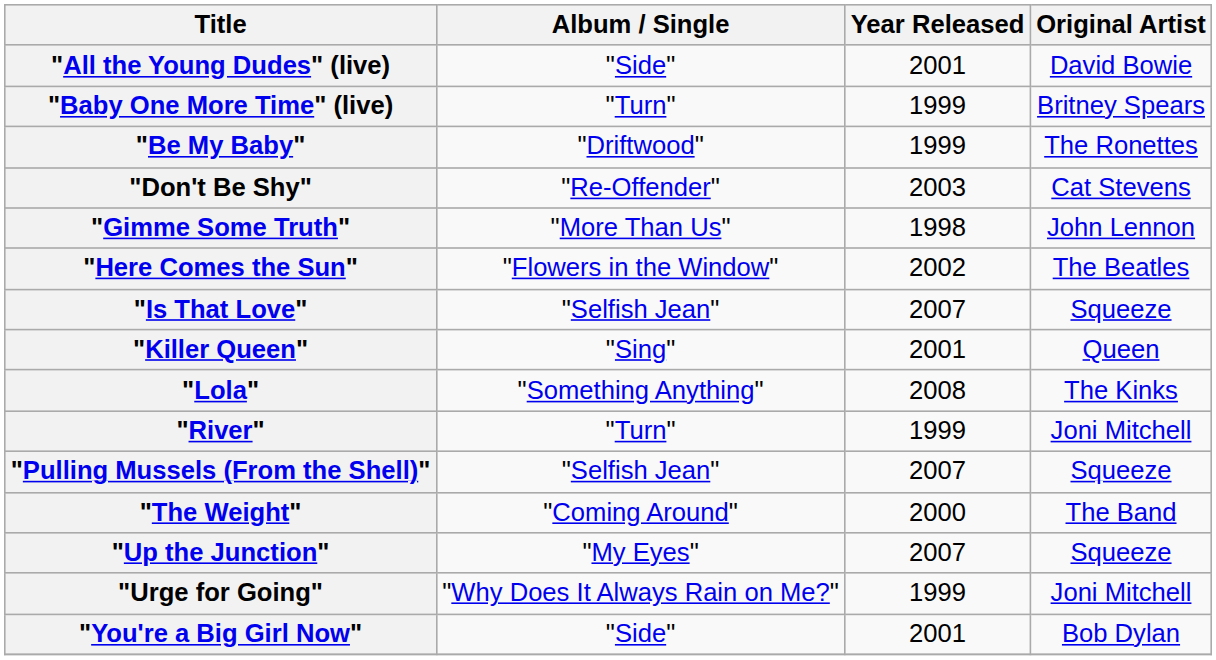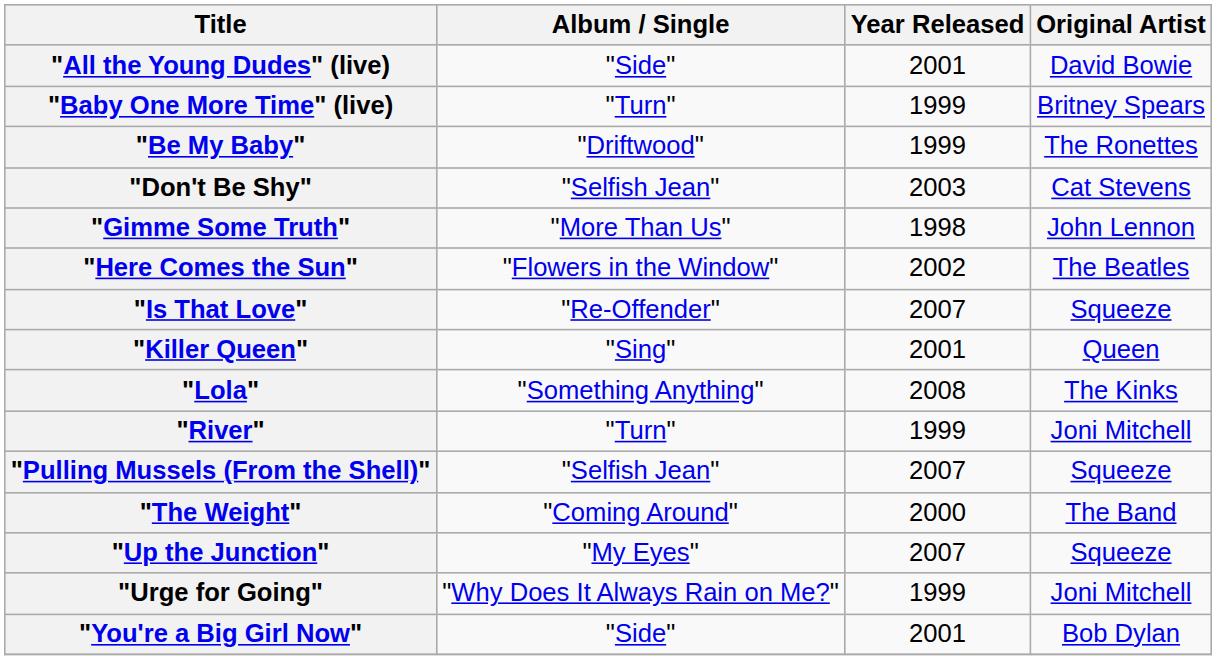"Don't Be Shy" | Album / Single: "Re-Offender" -> "Selfish Jean"
"Is That Love" | Album / Single: "Selfish Jean" -> "Re-Offender"
